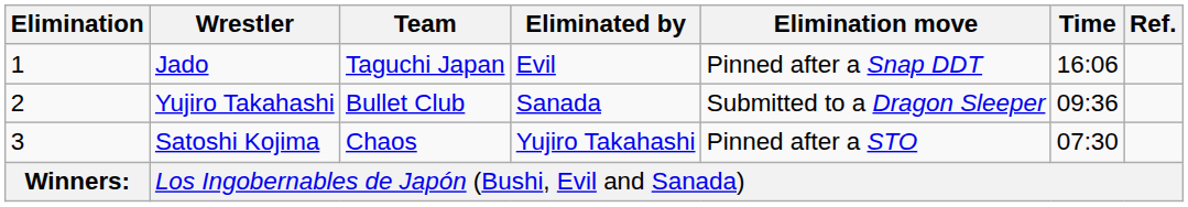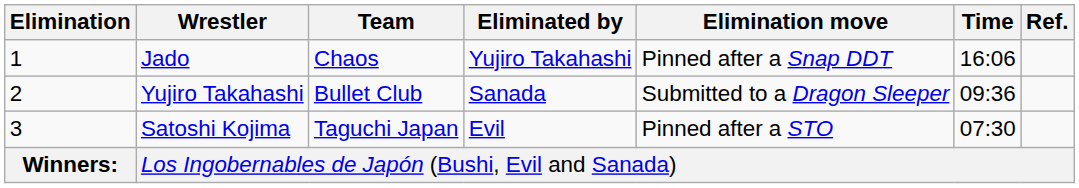Jado | Team: Taguchi Japan -> Chaos
Jado | Eliminated by: Evil -> Yujiro Takahashi
Satoshi Kojima | Team: Chaos -> Taguchi Japan
Satoshi Kojima | Eliminated by: Yujiro Takahashi -> Evil
